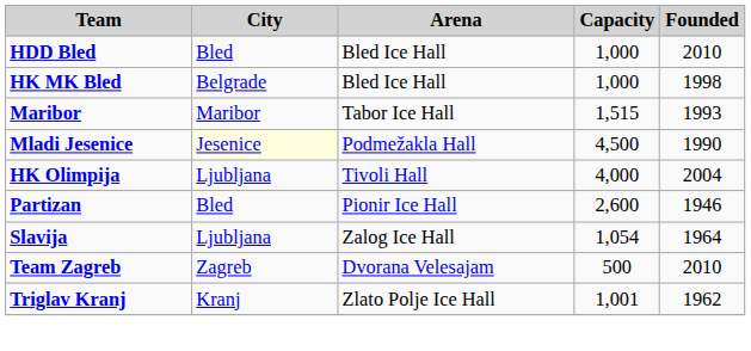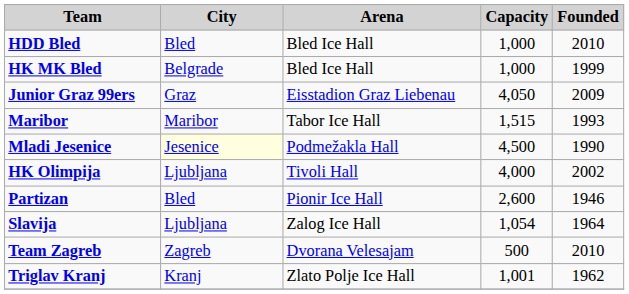HK MK Bled | Founded: 1998 -> 1999
+ row: Junior Graz 99ers | Graz | Eisstadion Graz Liebenau | 4,050 | 2009
HK Olimpija | Founded: 2004 -> 2002
